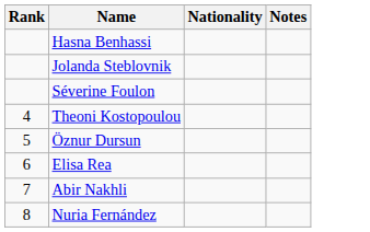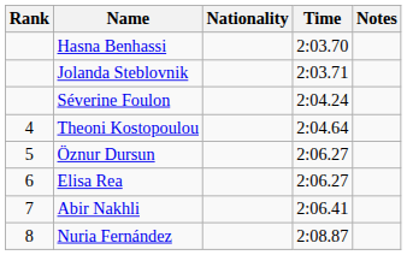+ column: Time | 2:03.70 | 2:03.71 | 2:04.24 | 2:04.64 | 2:06.27 | 2:06.27 | 2:06.41 | 2:08.87
